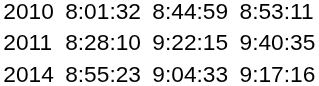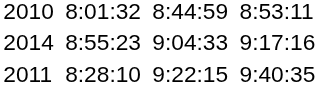rows swapped: 2011 <-> 2014
